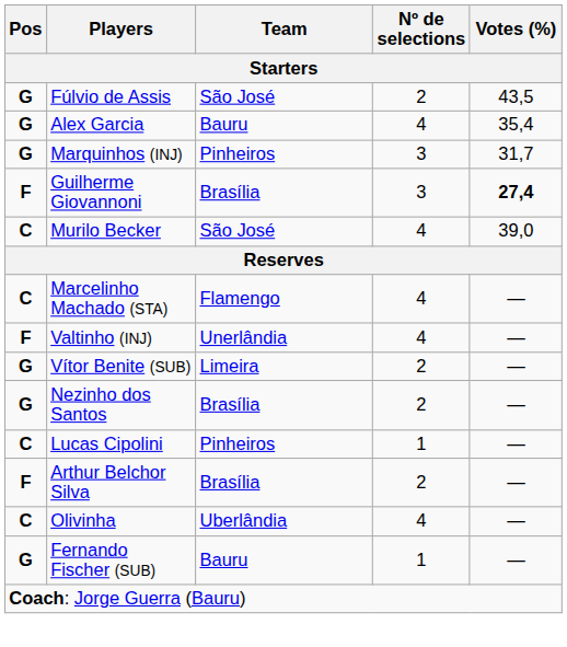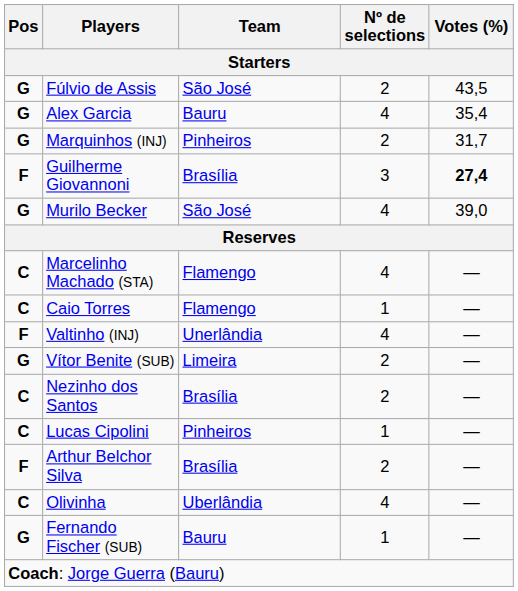Marquinhos (INJ) | Nº de selections: 3 -> 2
Murilo Becker | Pos: C -> G
+ row: C | Caio Torres | Flamengo | 1 | —
Nezinho dos Santos | Pos: G -> C
